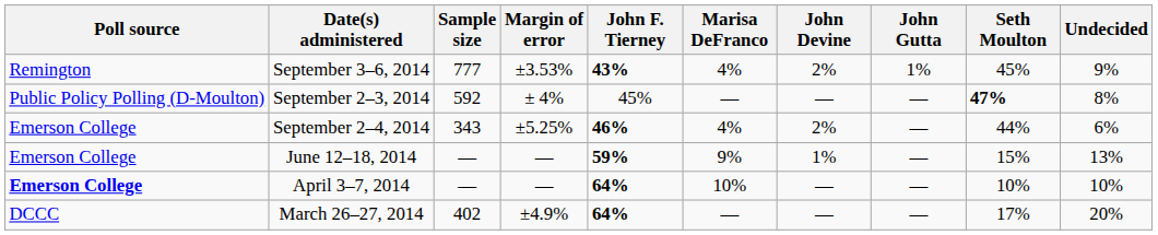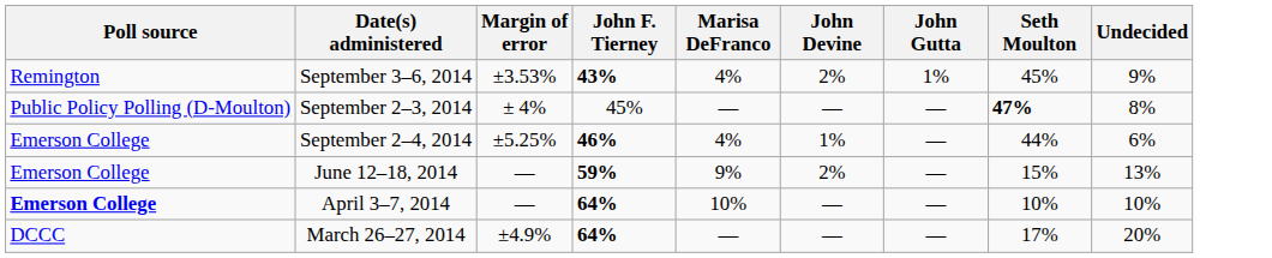- column: Sample size | 777 | 592 | 343 | — | — | 402
September 2–4, 2014 | John Devine: 2% -> 1%
June 12–18, 2014 | John Devine: 1% -> 2%
